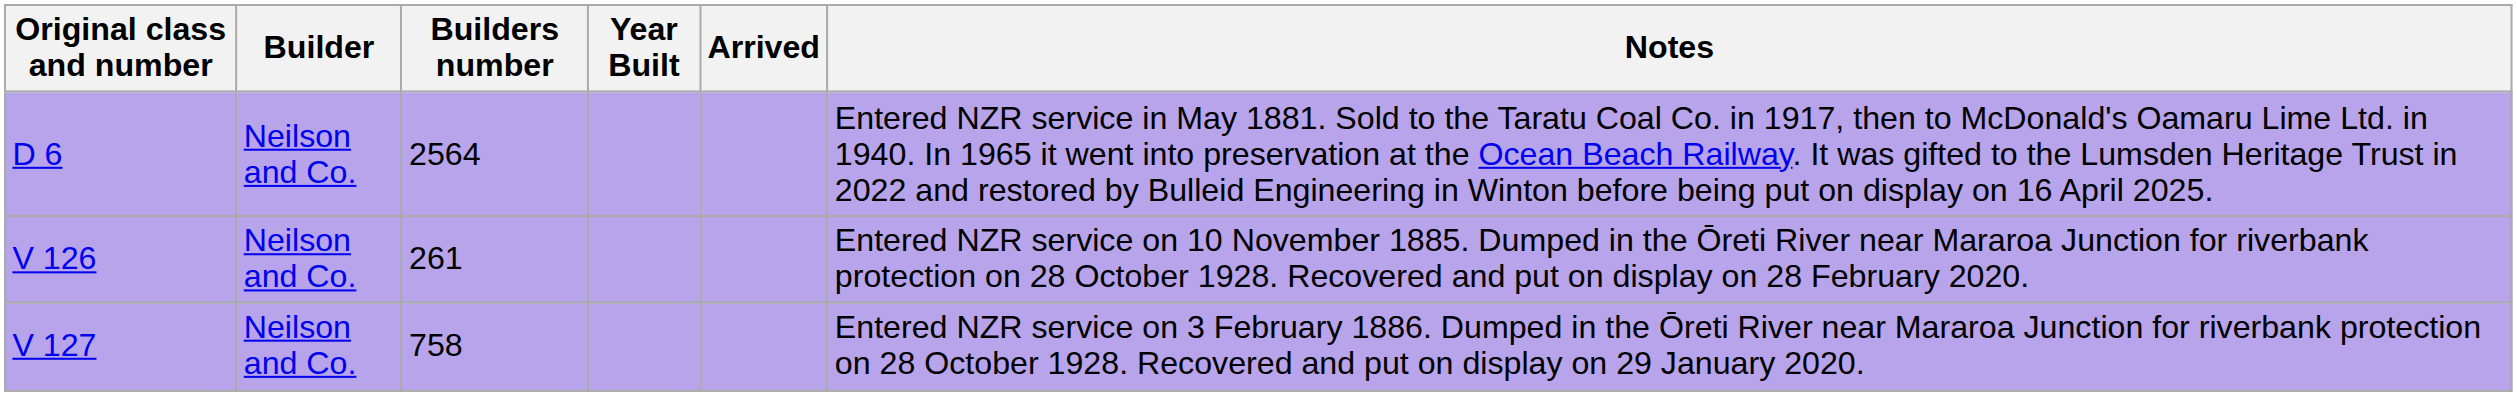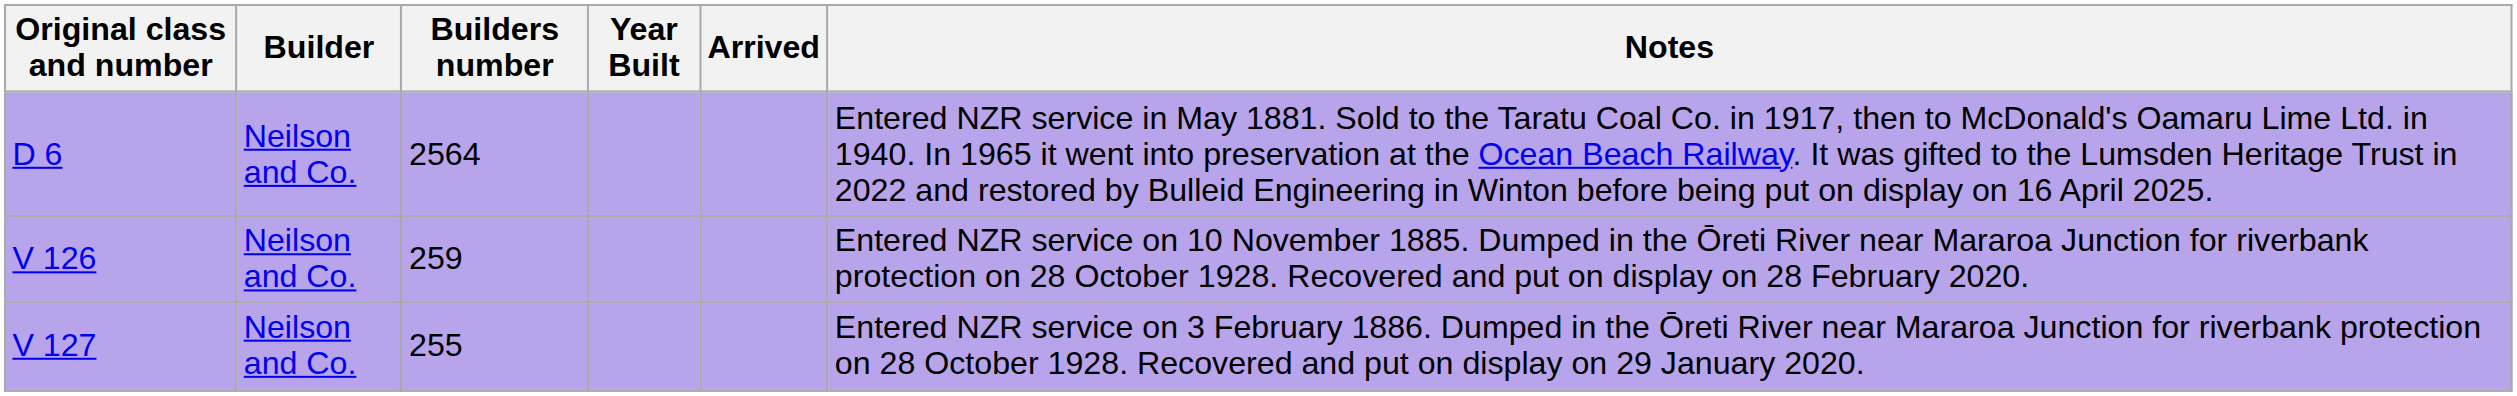V 126 | Builders number: 261 -> 259
V 127 | Builders number: 758 -> 255
